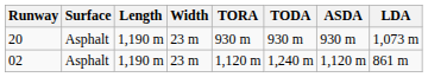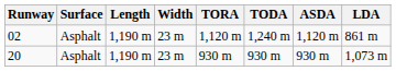rows swapped: 02 <-> 20
